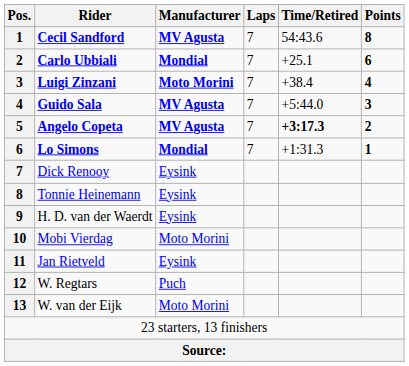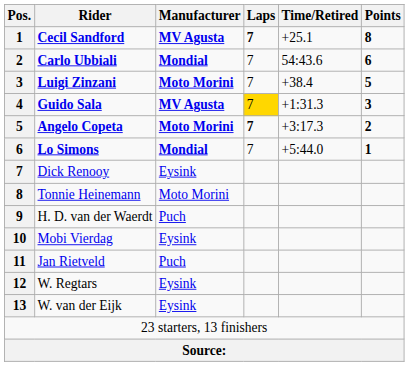Cecil Sandford | Laps: normal -> bold
Cecil Sandford | Time/Retired: 54:43.6 -> +25.1
Carlo Ubbiali | Time/Retired: +25.1 -> 54:43.6
Luigi Zinzani | Points: 4 -> 5
Guido Sala | Laps: no background -> gold background
Guido Sala | Time/Retired: +5:44.0 -> +1:31.3
Angelo Copeta | Manufacturer: MV Agusta -> Moto Morini
Angelo Copeta | Laps: normal -> bold
Angelo Copeta | Time/Retired: bold -> normal
Lo Simons | Time/Retired: +1:31.3 -> +5:44.0
Tonnie Heinemann | Manufacturer: Eysink -> Moto Morini
H. D. van der Waerdt | Manufacturer: Eysink -> Puch
Mobi Vierdag | Manufacturer: Moto Morini -> Eysink
Jan Rietveld | Manufacturer: Eysink -> Puch
W. Regtars | Manufacturer: Puch -> Eysink
W. van der Eijk | Manufacturer: Moto Morini -> Eysink
